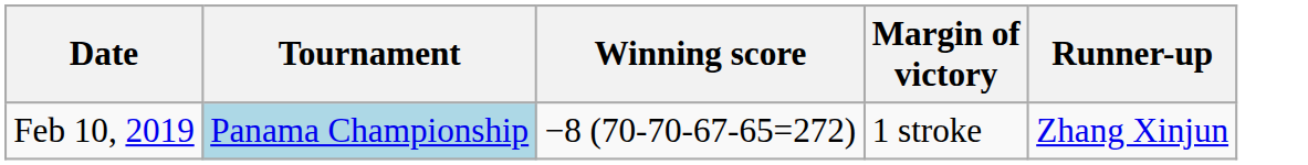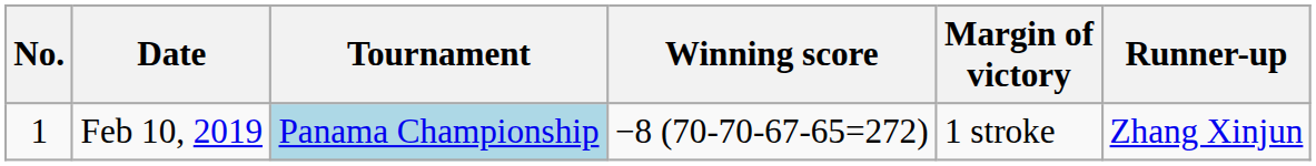+ column: No. | 1
